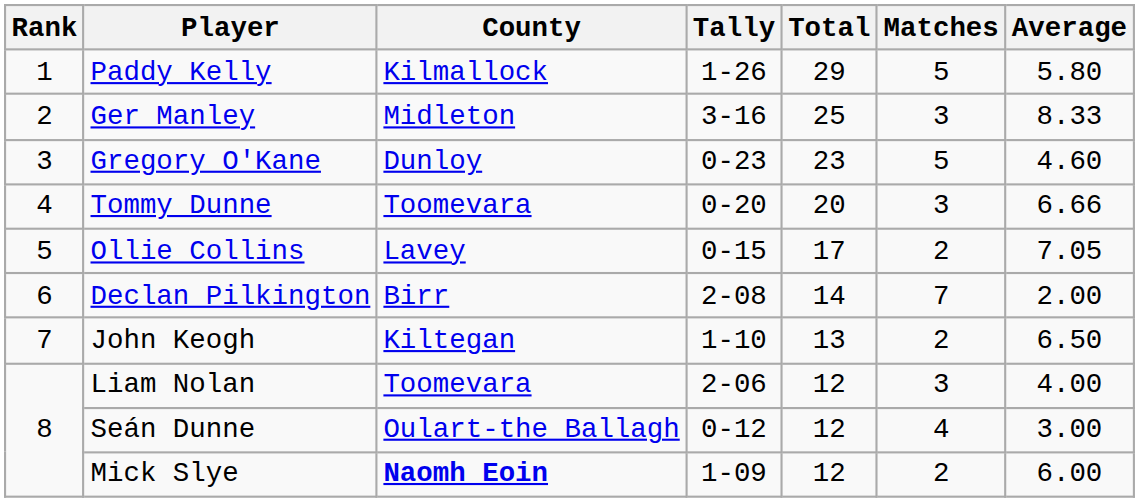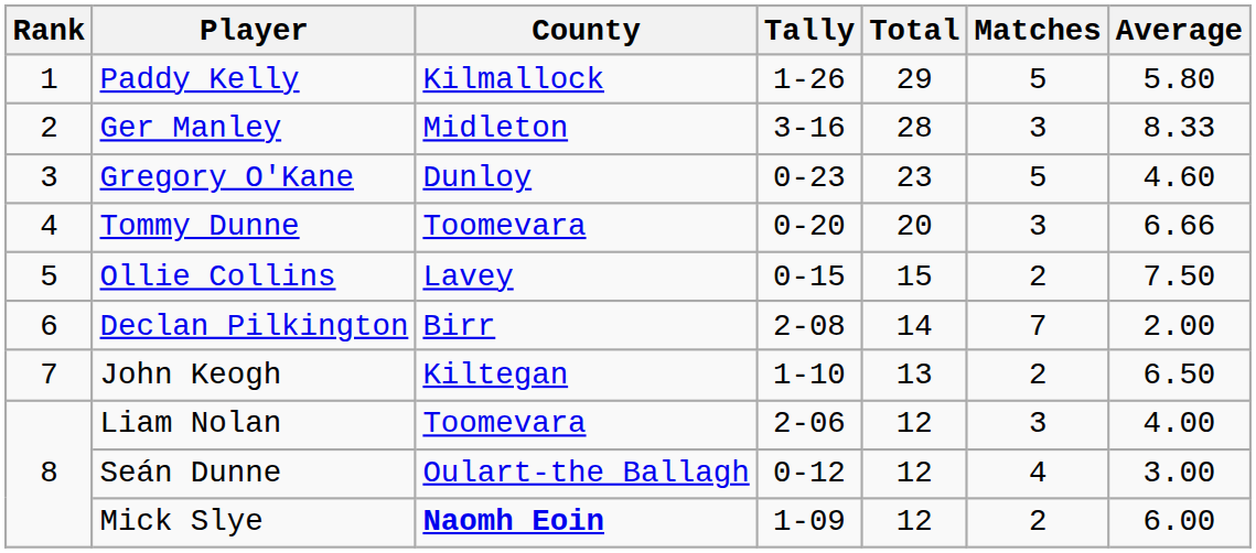Ger Manley | Total: 25 -> 28
Ollie Collins | Total: 17 -> 15
Ollie Collins | Average: 7.05 -> 7.50
